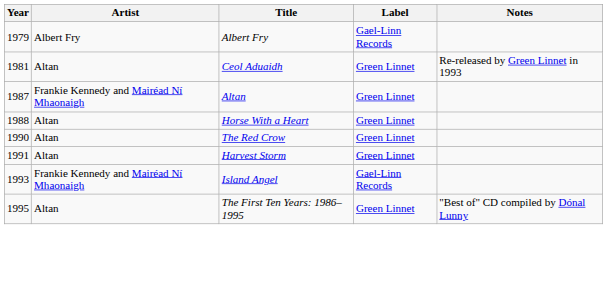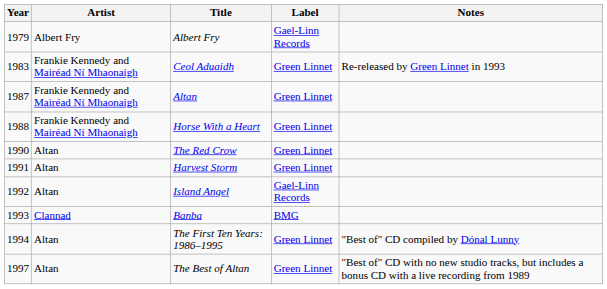Ceol Aduaidh | Year: 1981 -> 1983
Ceol Aduaidh | Artist: Altan -> Frankie Kennedy and Mairéad Ní Mhaonaigh
Horse With a Heart | Artist: Altan -> Frankie Kennedy and Mairéad Ní Mhaonaigh
Island Angel | Year: 1993 -> 1992
Island Angel | Artist: Frankie Kennedy and Mairéad Ní Mhaonaigh -> Altan
+ row: 1993 | Clannad | Banba | BMG
The First Ten Years: 1986–1995 | Year: 1995 -> 1994
+ row: 1997 | Altan | The Best of Altan | Green Linnet | "Best of" CD with no new studio tracks, but includes a bonus CD with a live recording from 1989
